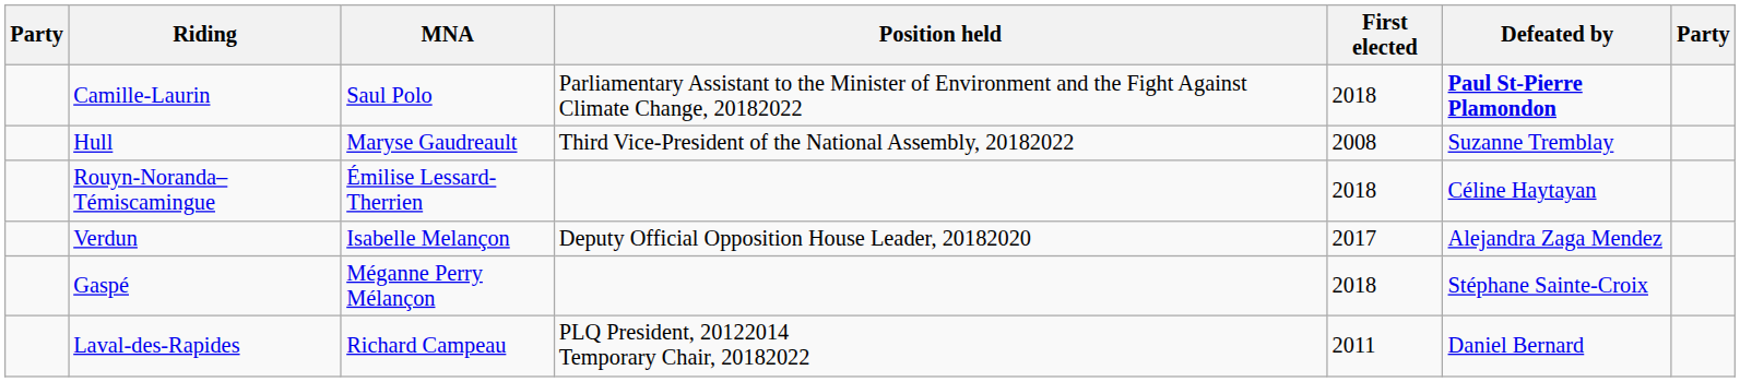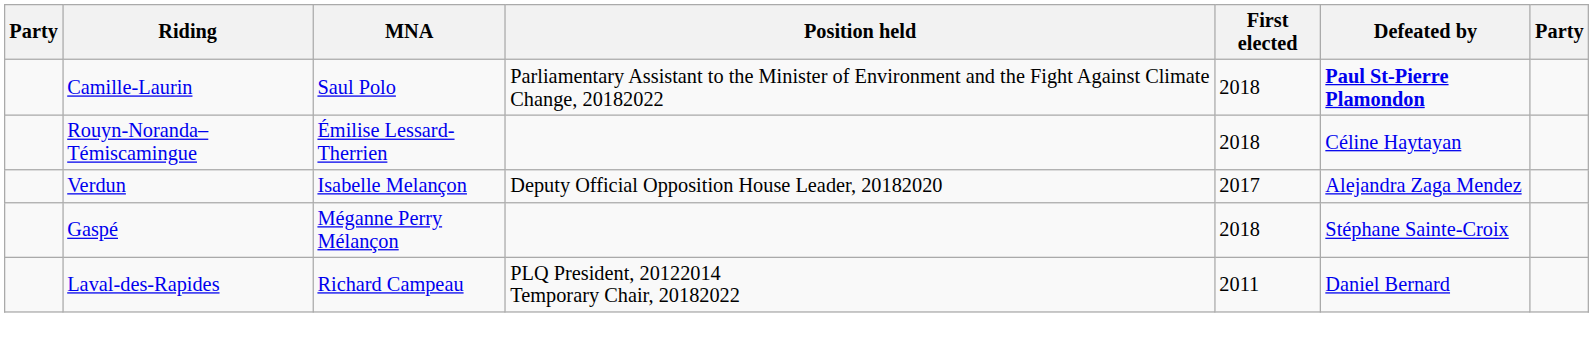- row: Hull | Maryse Gaudreault | Third Vice-President of the National Assembly, 20182022 | 2008 | Suzanne Tremblay
